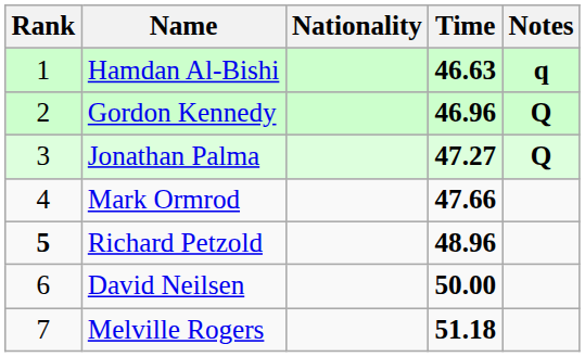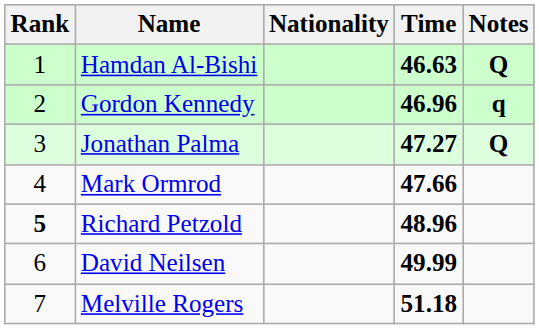Hamdan Al-Bishi | Notes: q -> Q
Gordon Kennedy | Notes: Q -> q
David Neilsen | Time: 50.00 -> 49.99
